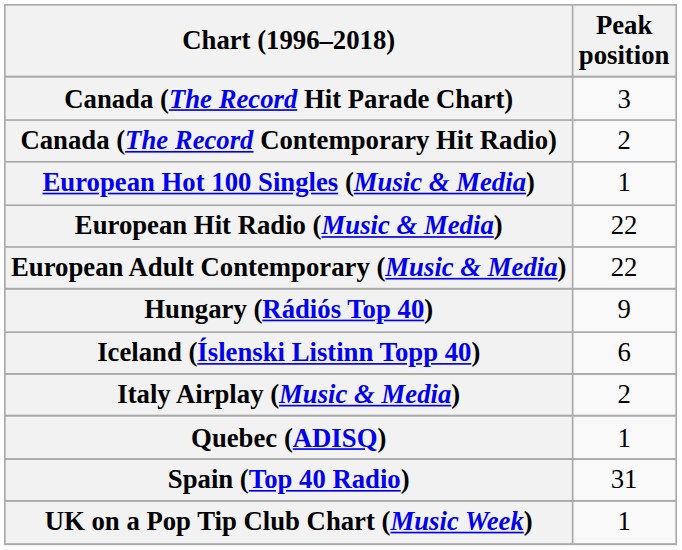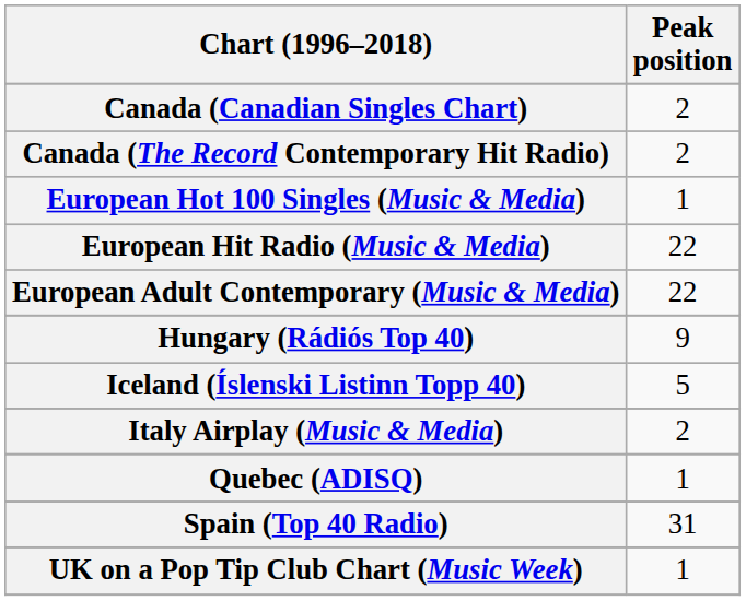+ row: Canada (Canadian Singles Chart) | 2
- row: Canada (The Record Hit Parade Chart) | 3
Iceland (Íslenski Listinn Topp 40) | Peak position: 6 -> 5
